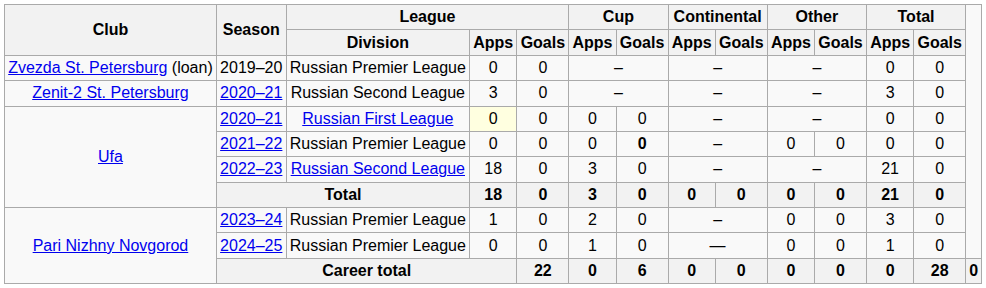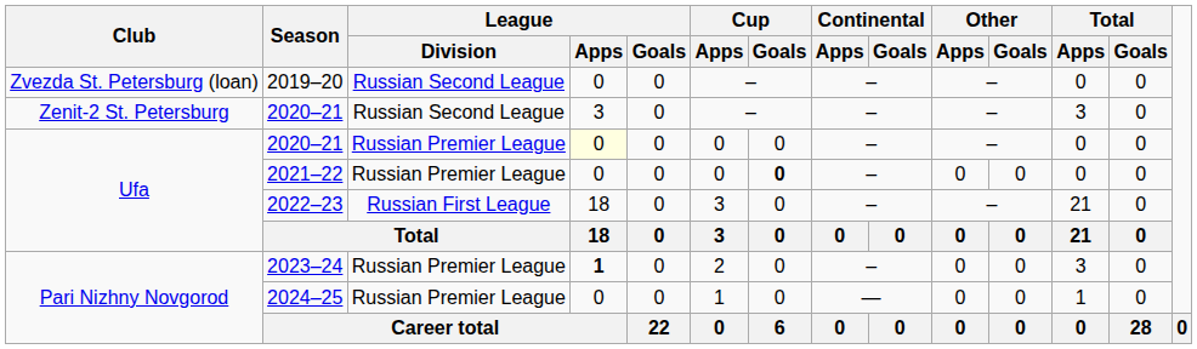2019–20 | League / Division: Russian Premier League -> Russian Second League
Ufa / 2020–21 | League / Division: Russian First League -> Russian Premier League
2022–23 | League / Division: Russian Second League -> Russian First League
2023–24 | League / Apps: normal -> bold
